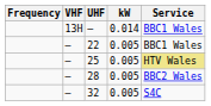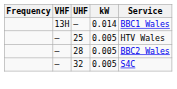- row: — | 22 | 0.005 | BBC1 Wales
25 | Service: khaki background -> no background
